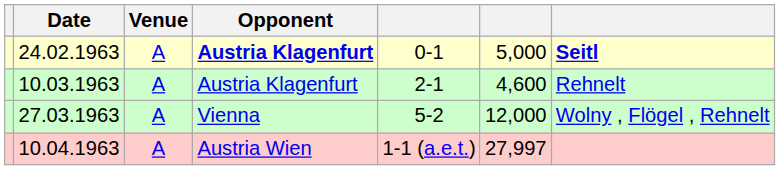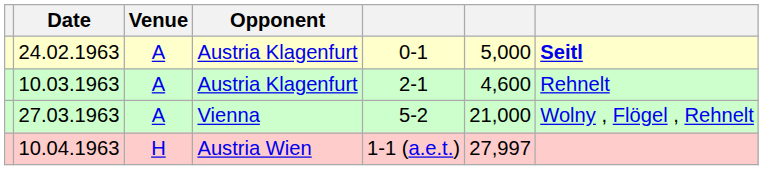24.02.1963 | Opponent: bold -> normal
27.03.1963 | column 6: 12,000 -> 21,000
10.04.1963 | Venue: A -> H
